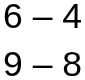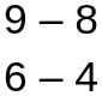rows swapped: 9 – 8 <-> 6 – 4
